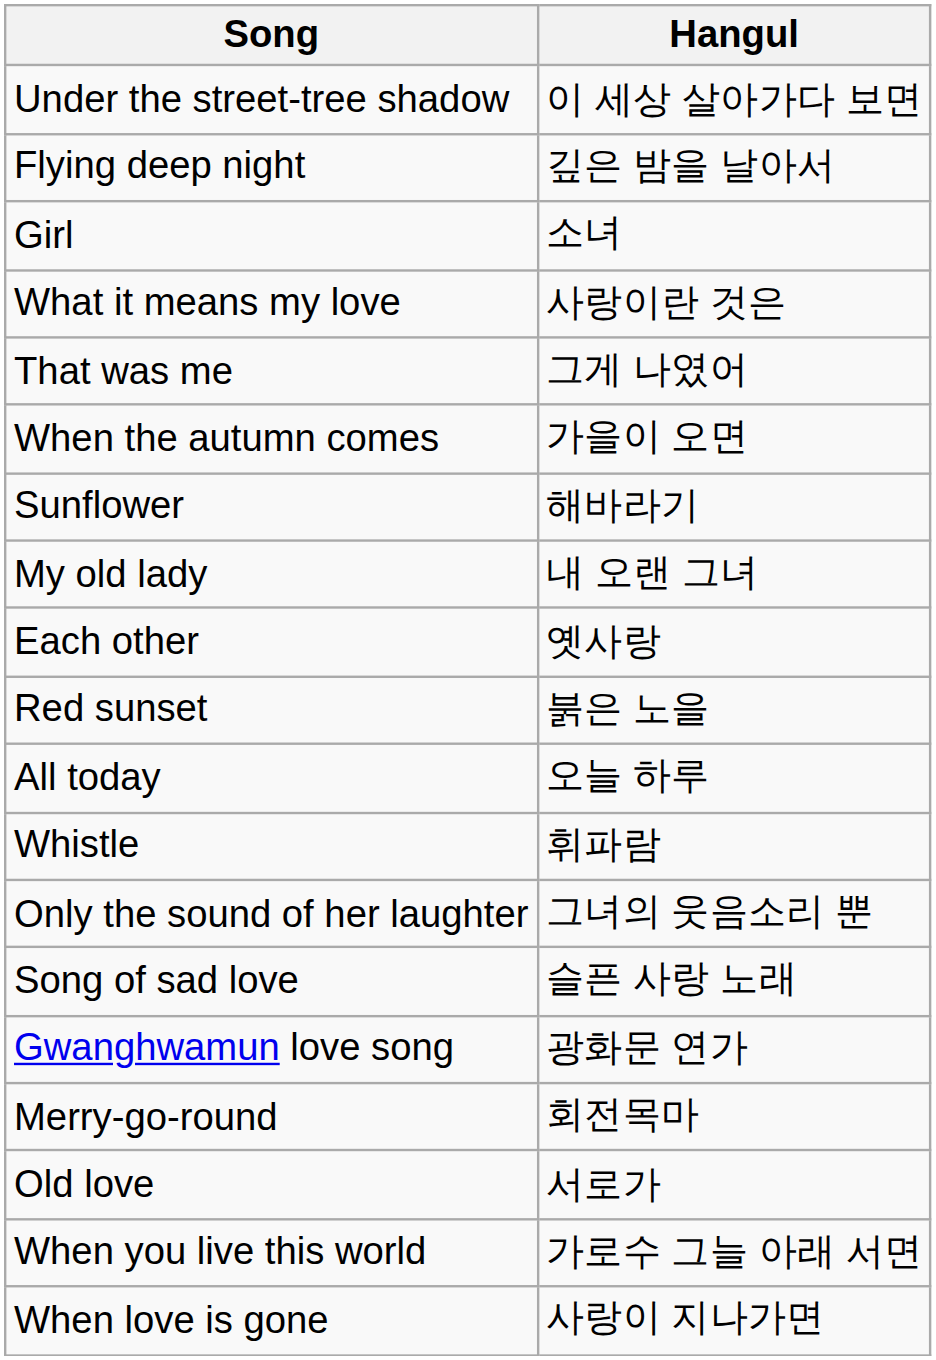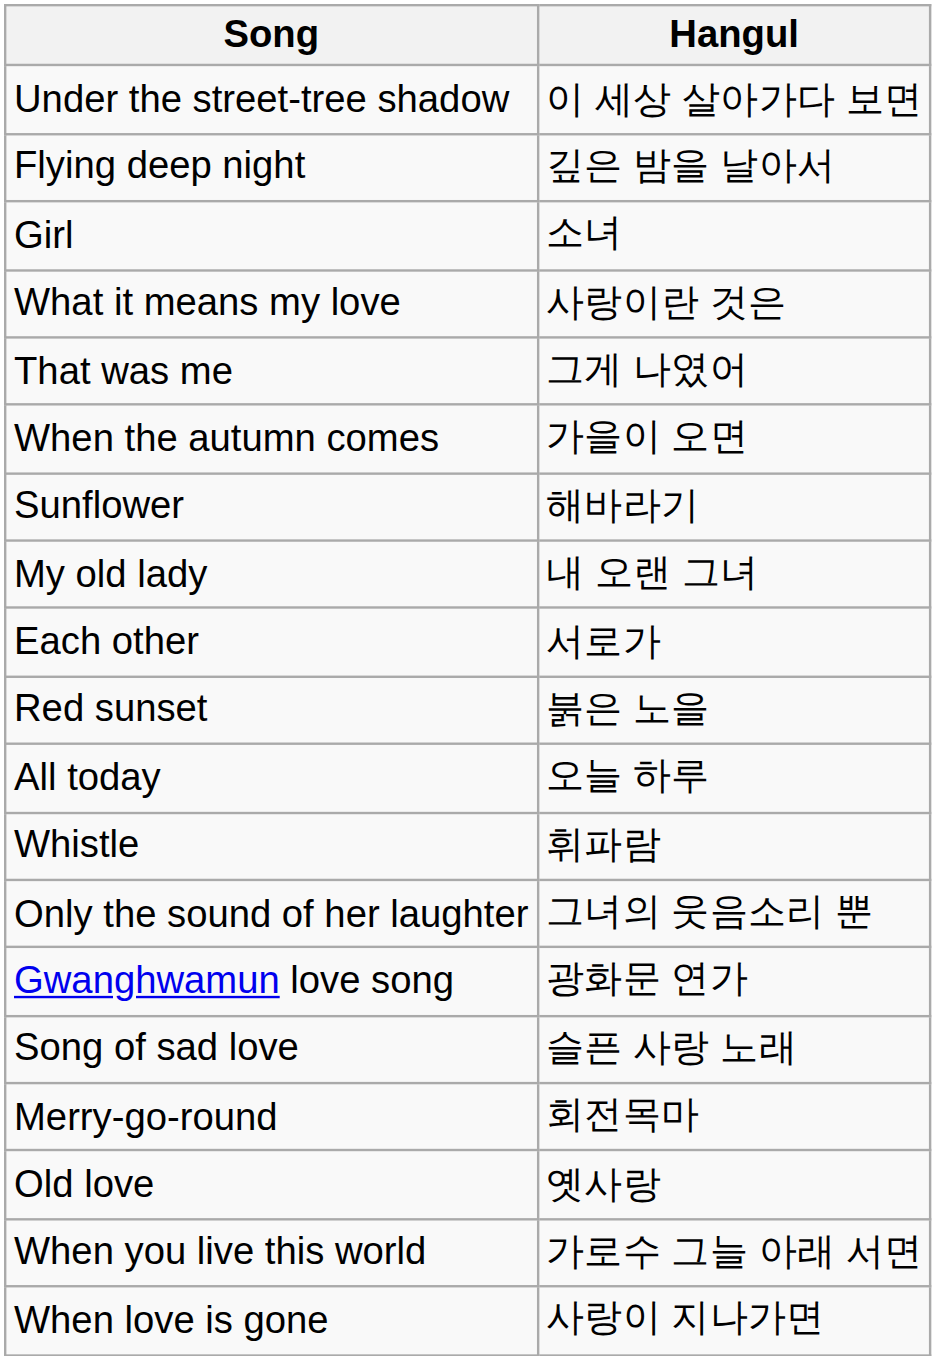Each other | Hangul: 옛사랑 -> 서로가
rows swapped: Song of sad love <-> Gwanghwamun love song
Old love | Hangul: 서로가 -> 옛사랑
